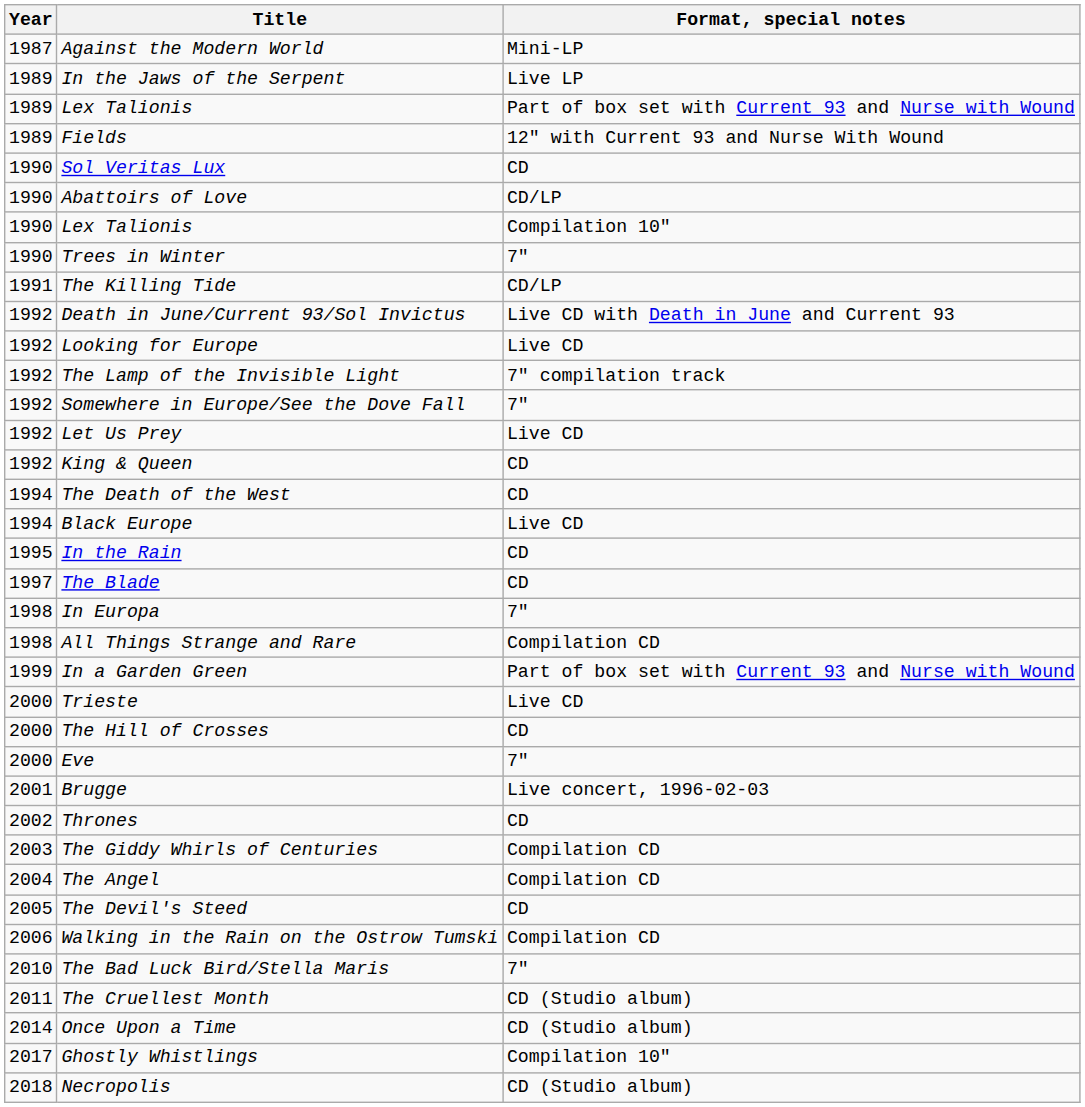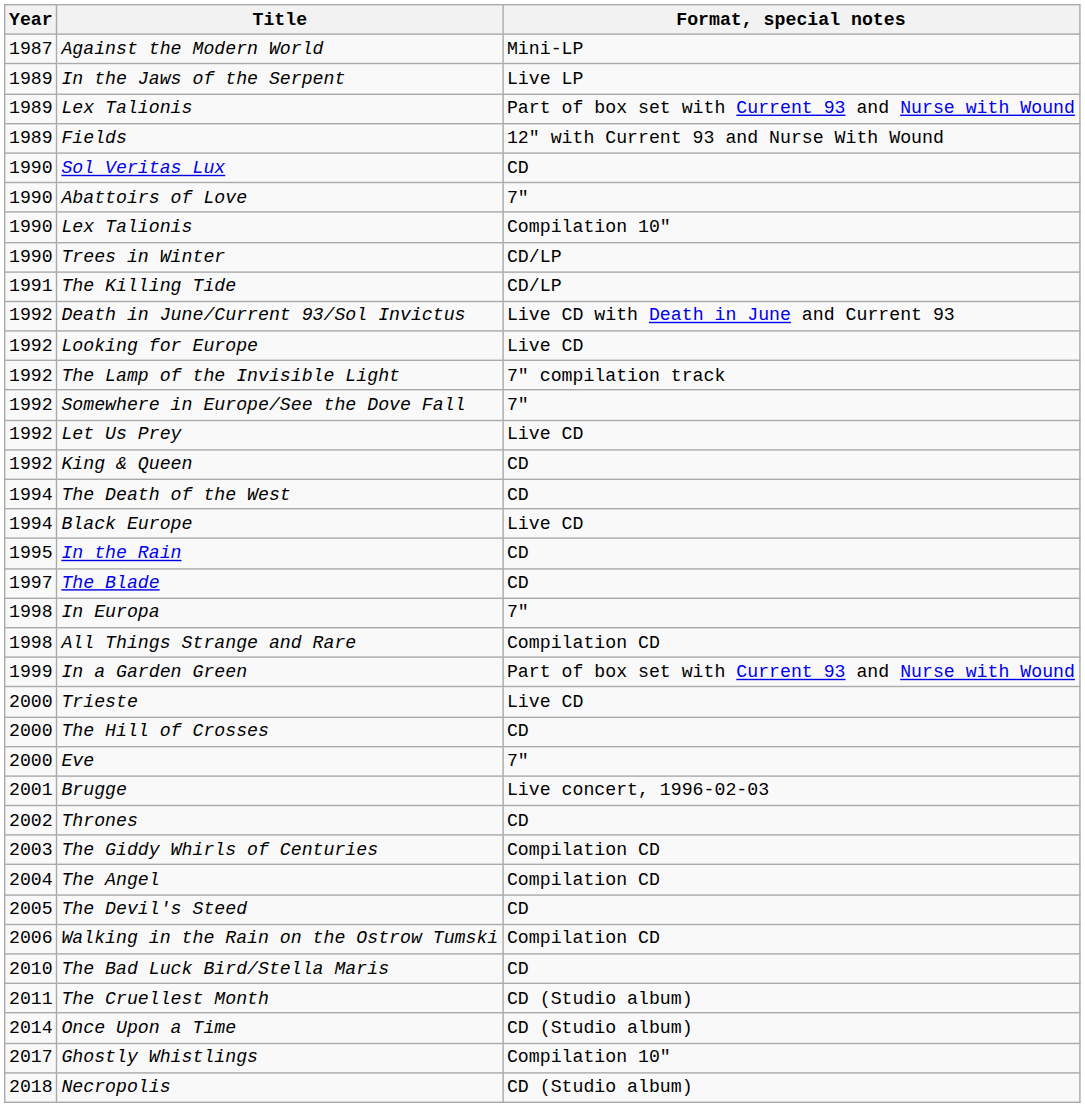Abattoirs of Love | Format, special notes: CD/LP -> 7"
Trees in Winter | Format, special notes: 7" -> CD/LP
The Bad Luck Bird/Stella Maris | Format, special notes: 7" -> CD
